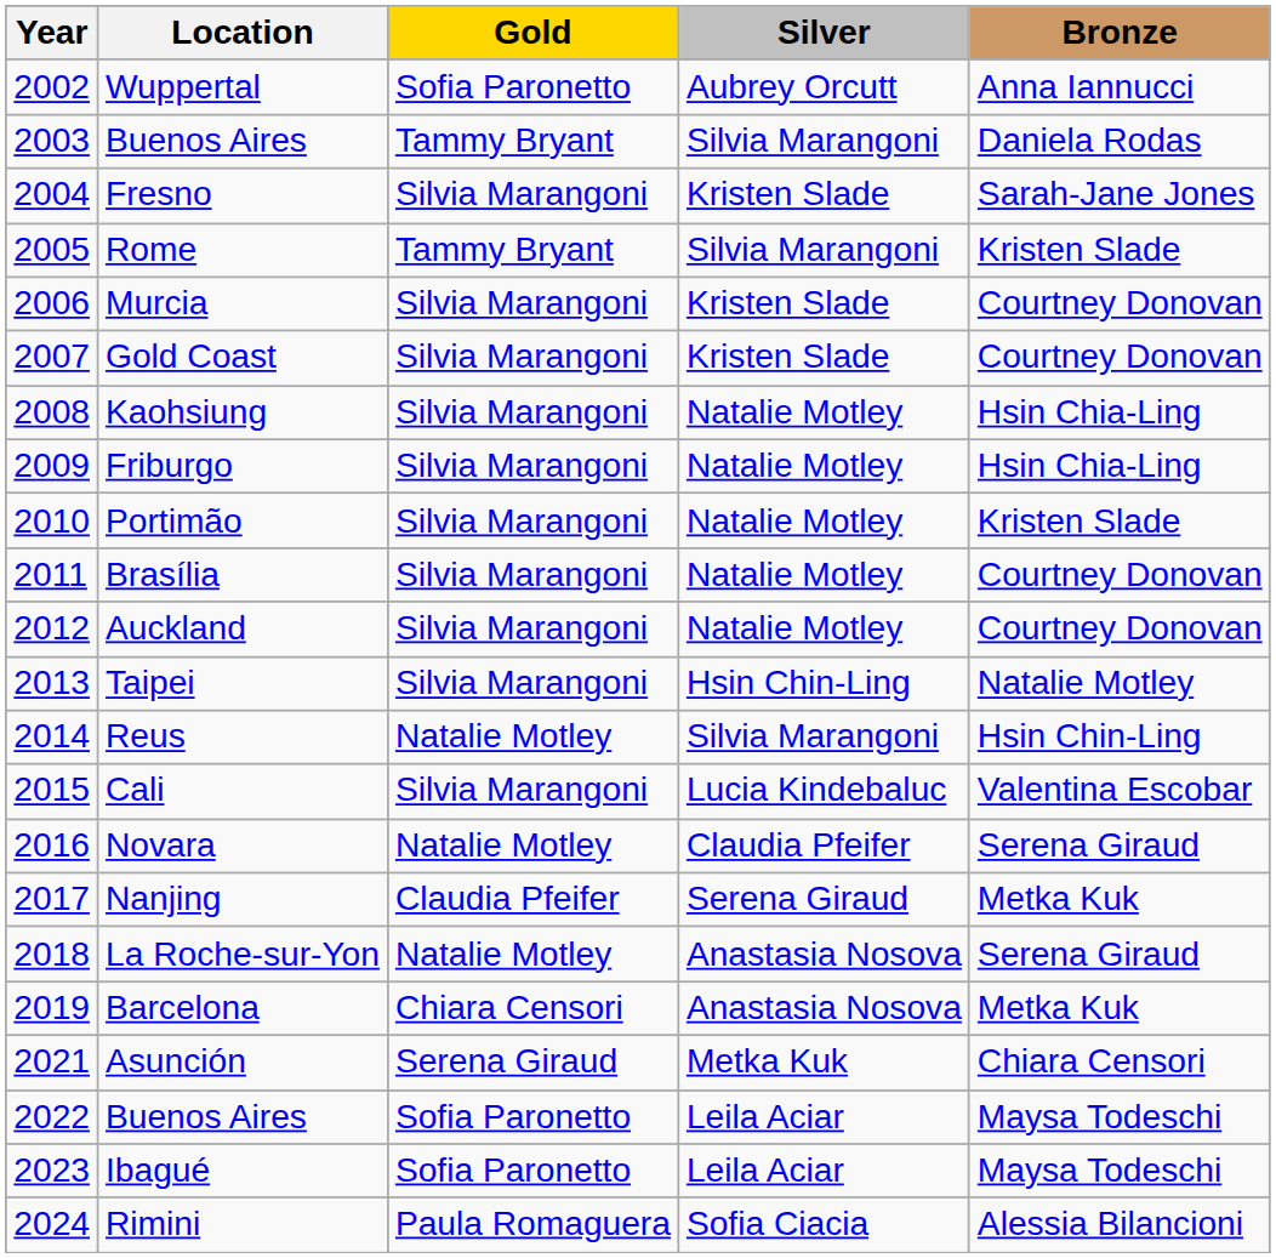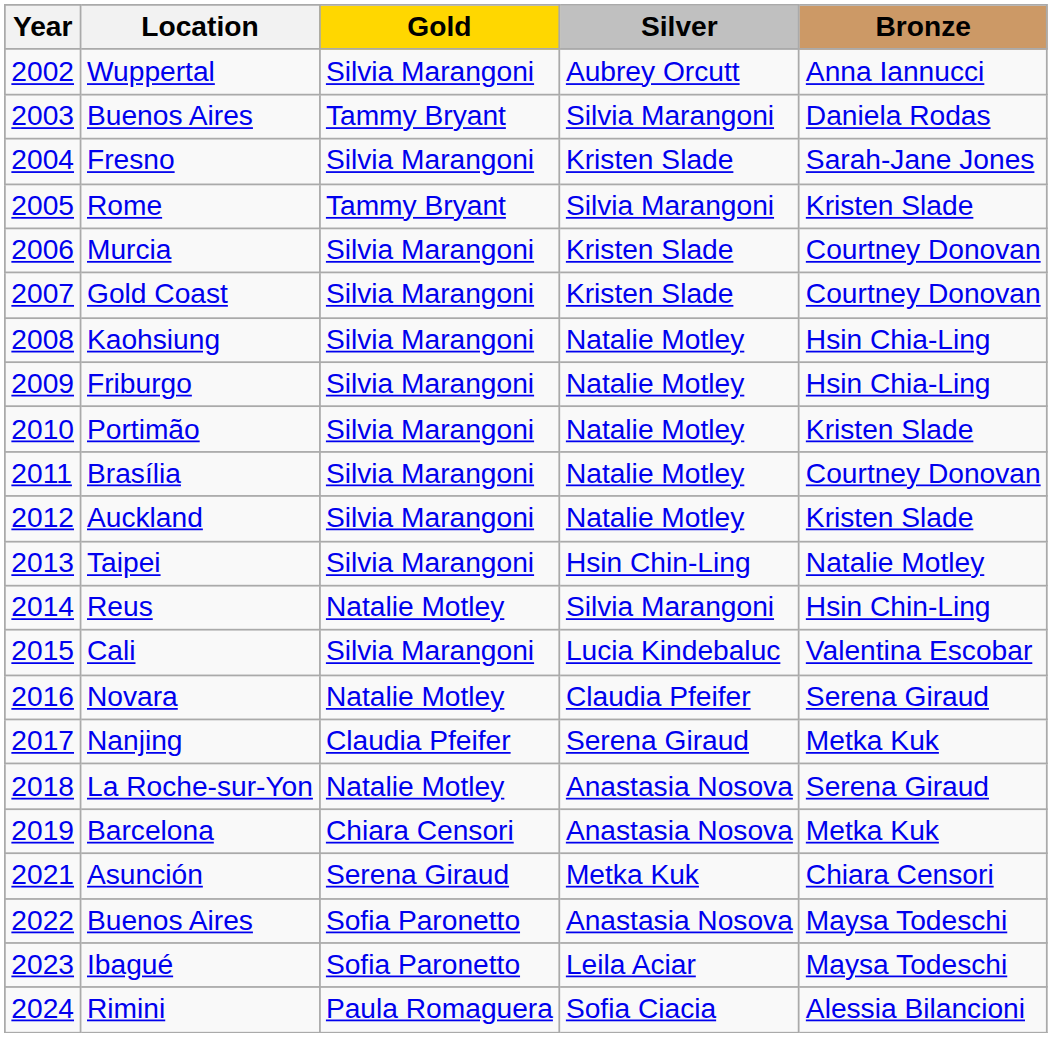Wuppertal | Gold: Sofia Paronetto -> Silvia Marangoni
Auckland | Bronze: Courtney Donovan -> Kristen Slade
2022 / Buenos Aires | Silver: Leila Aciar -> Anastasia Nosova
